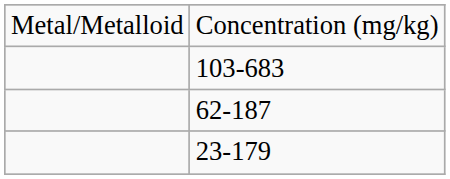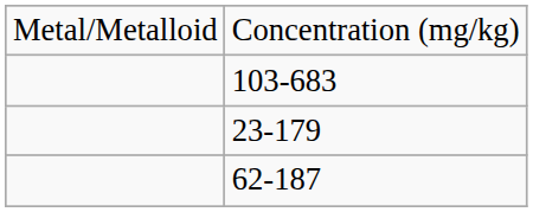rows swapped: 23-179 <-> 62-187
